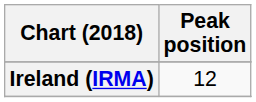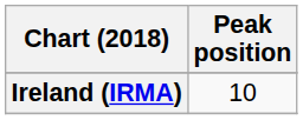Ireland (IRMA) | Peak position: 12 -> 10
